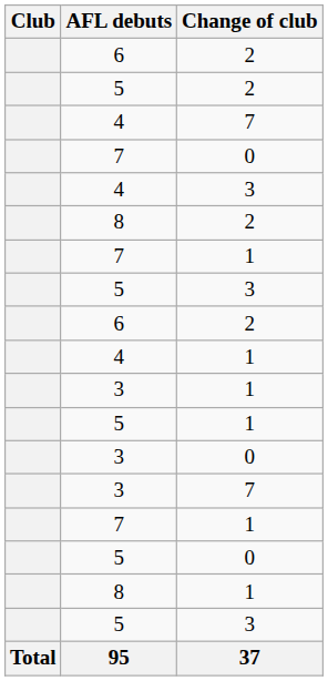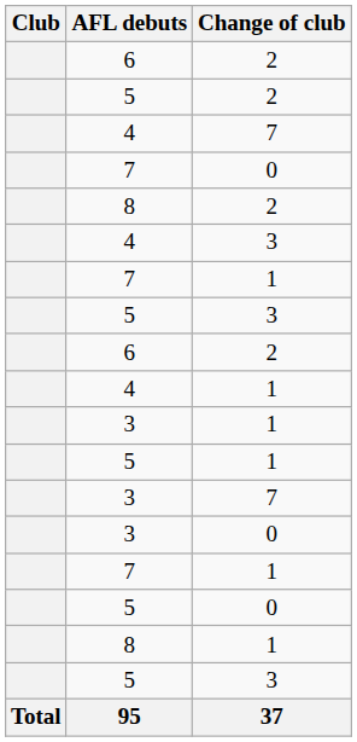rows swapped: 4 / 3 <-> 8 / 2
rows swapped: 3 / 7 <-> 3 / 0
